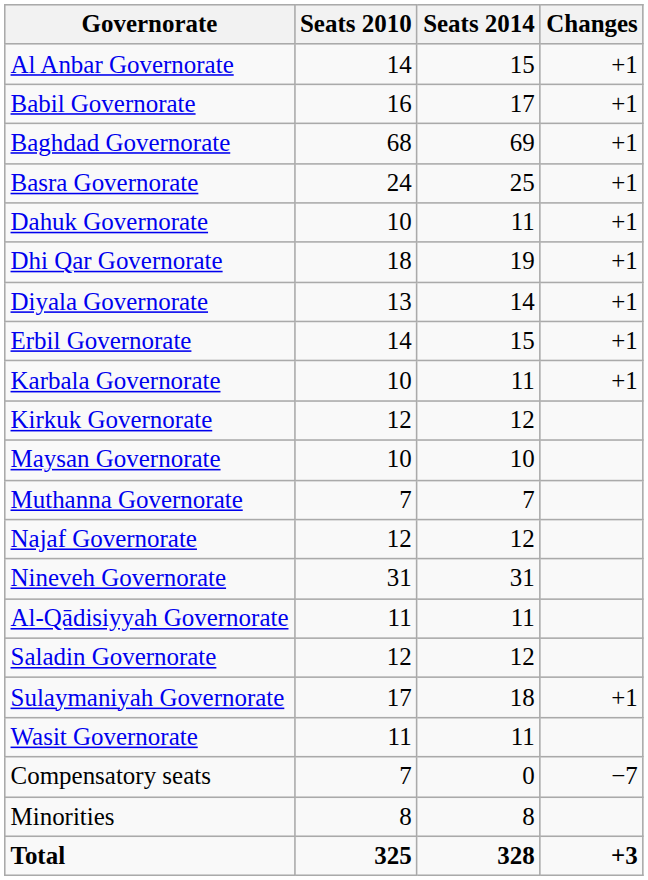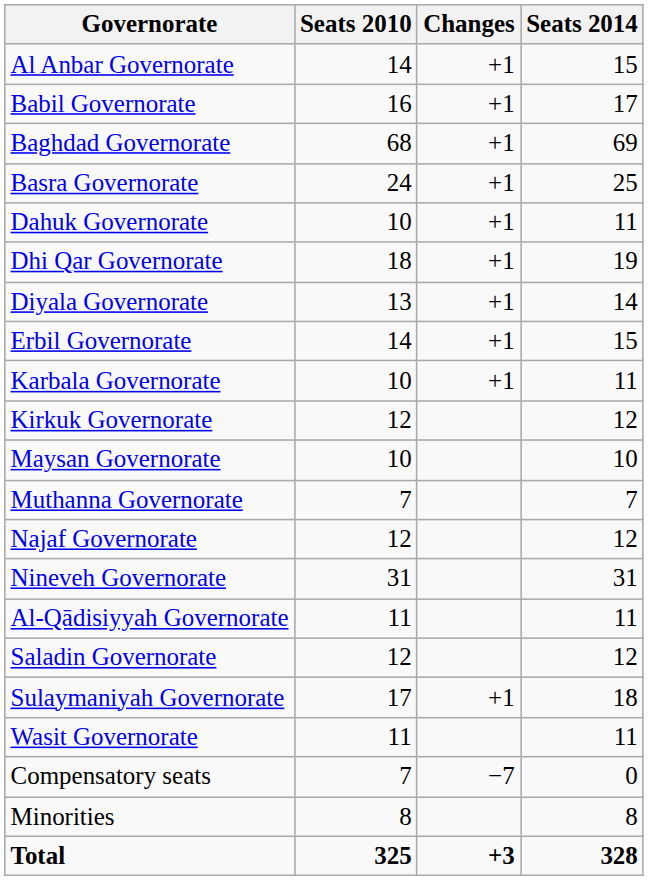columns swapped: Seats 2014 <-> Changes
